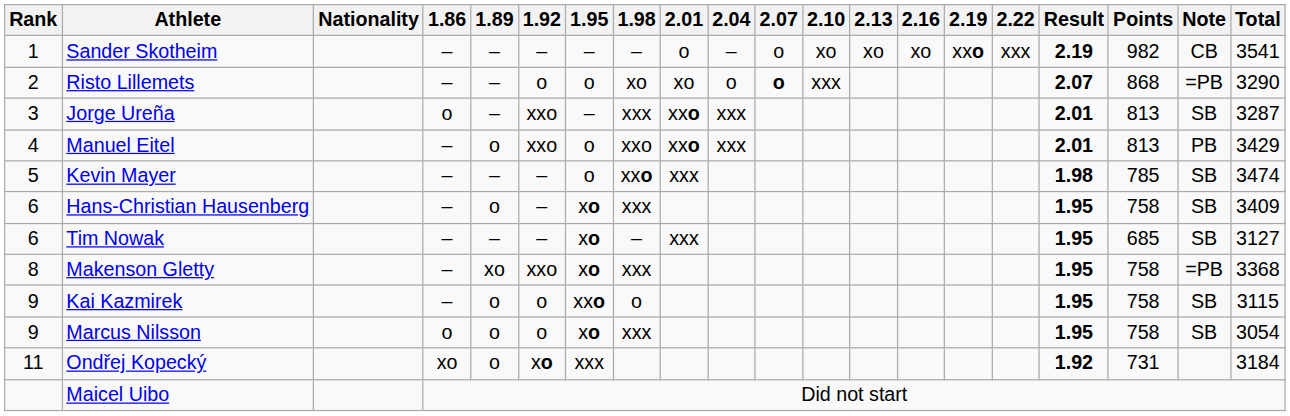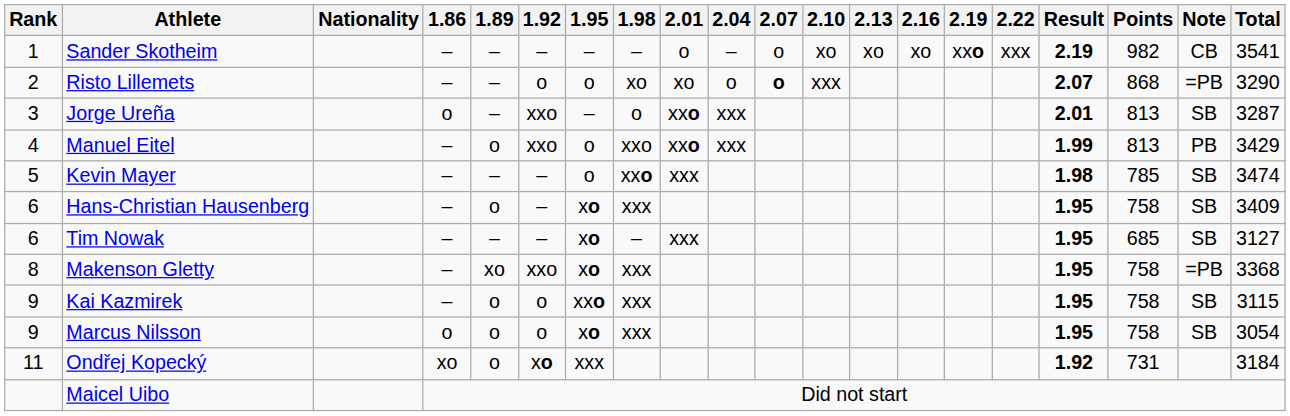Jorge Ureña | 1.98: xxx -> o
Manuel Eitel | Result: 2.01 -> 1.99
Kai Kazmirek | 1.98: o -> xxx
